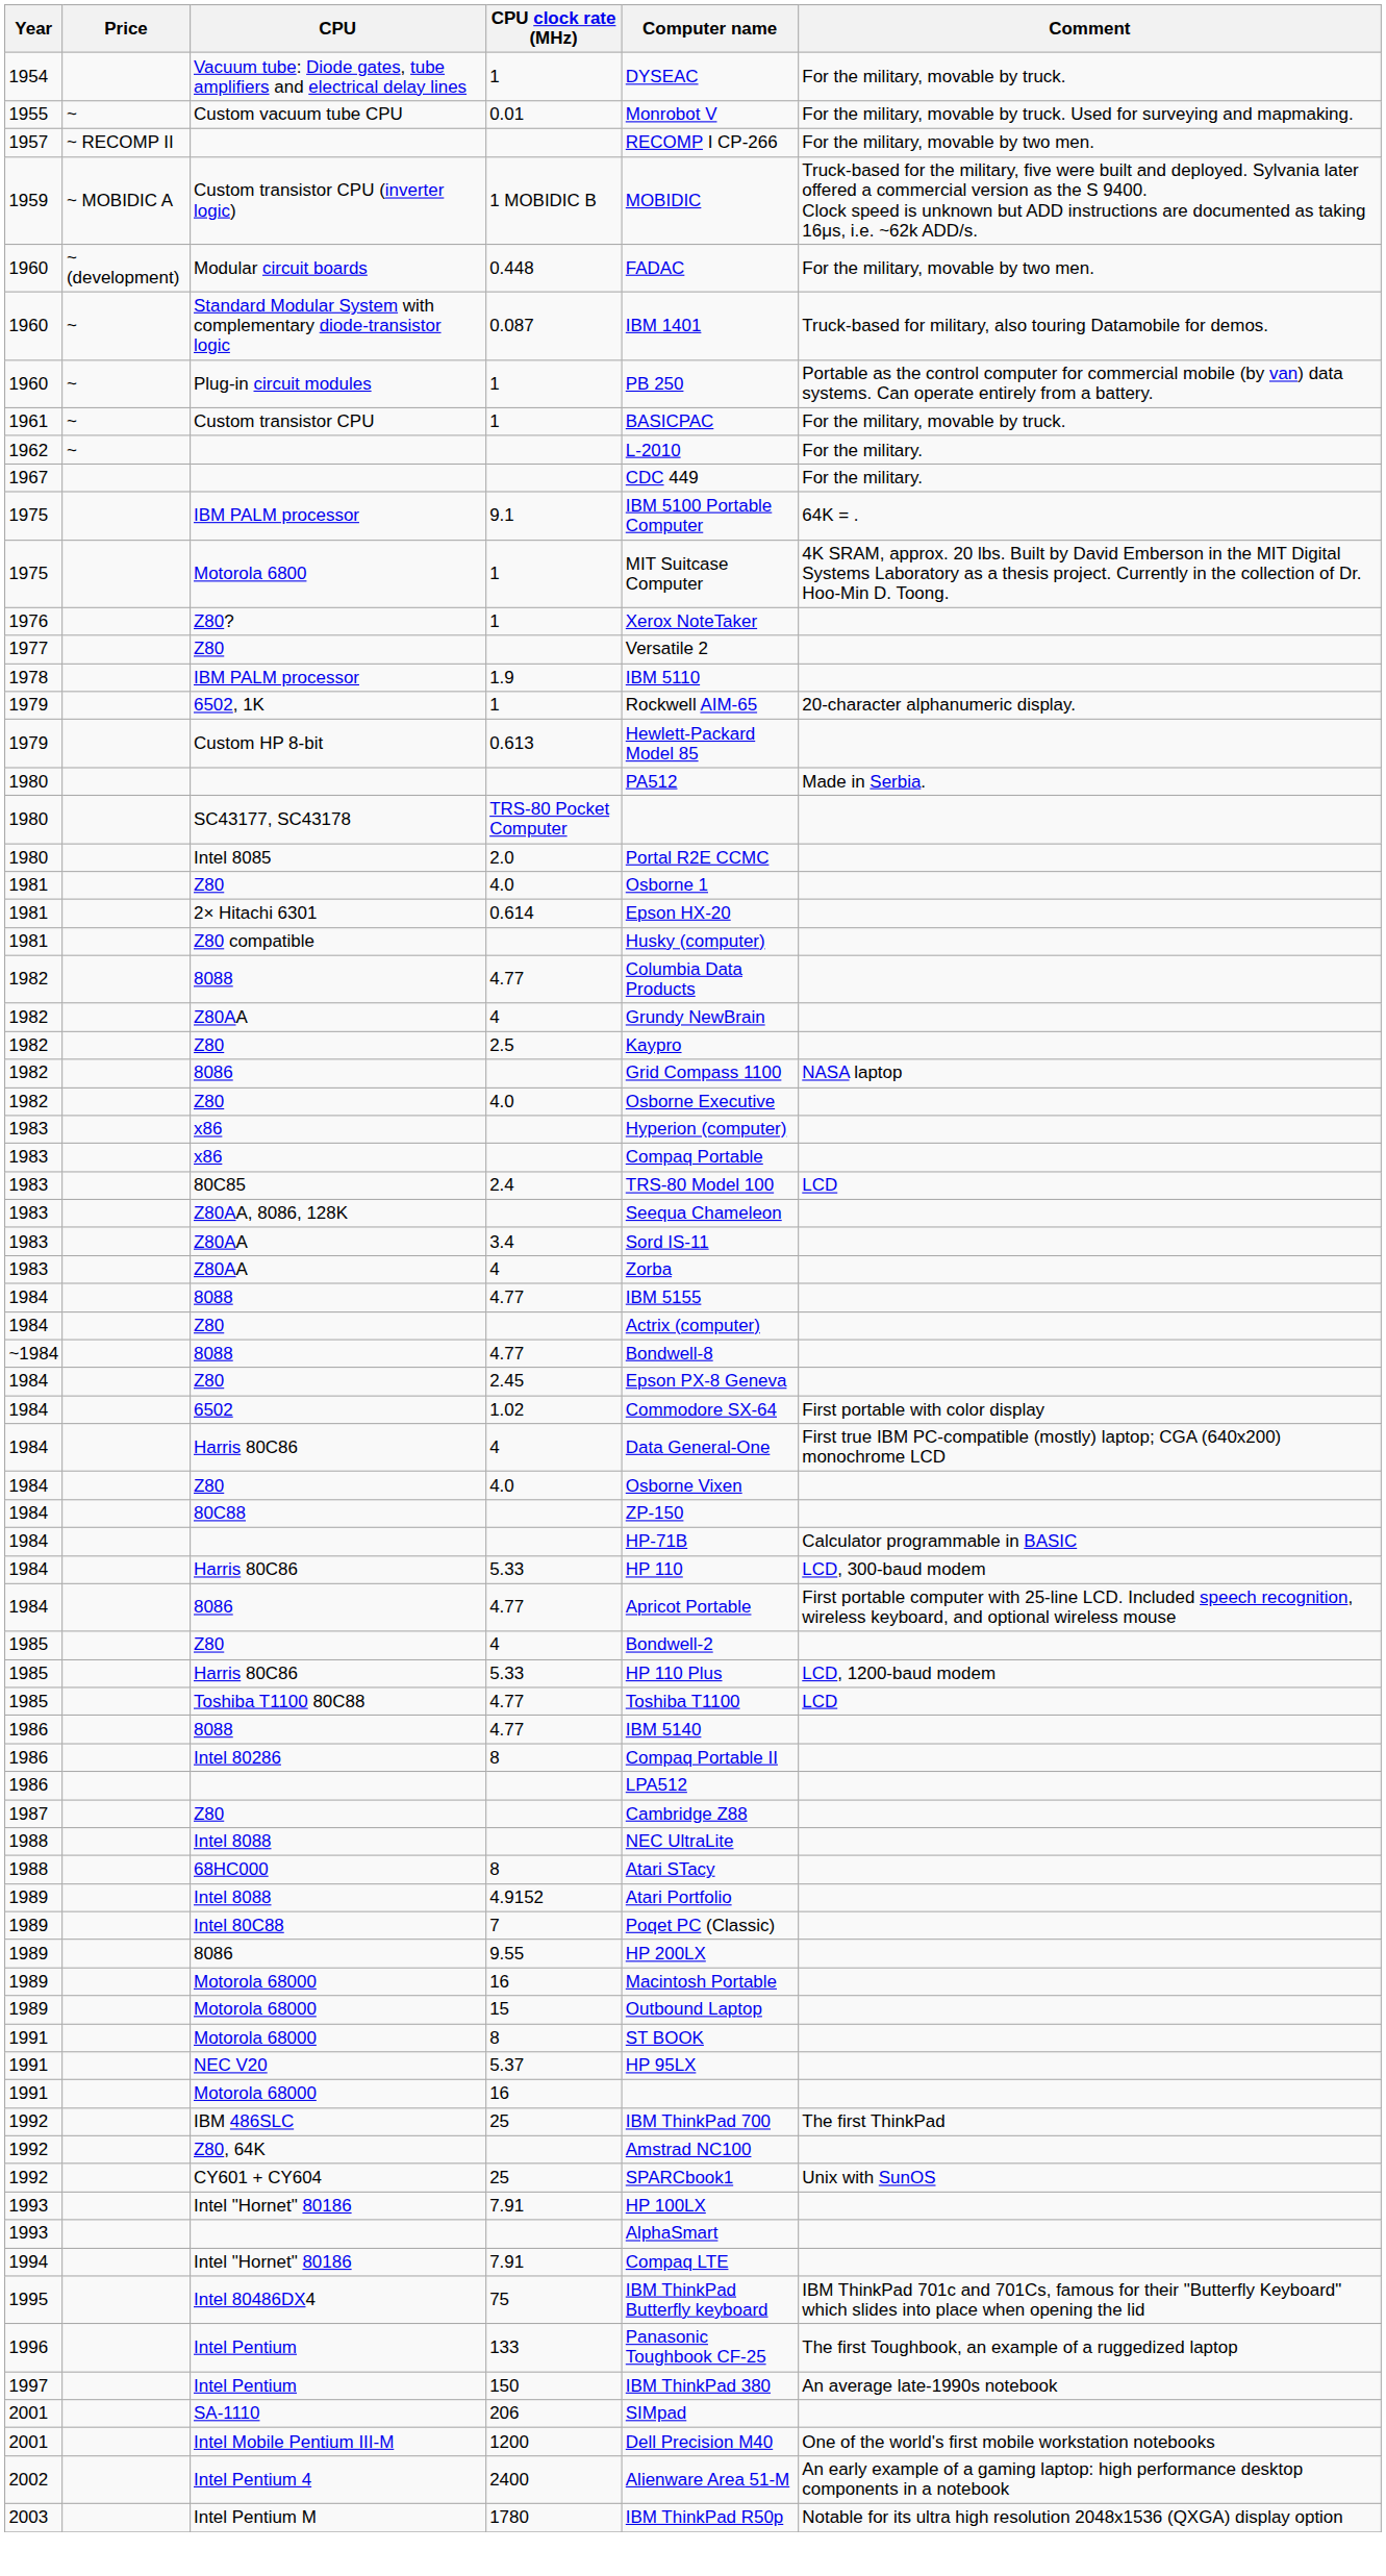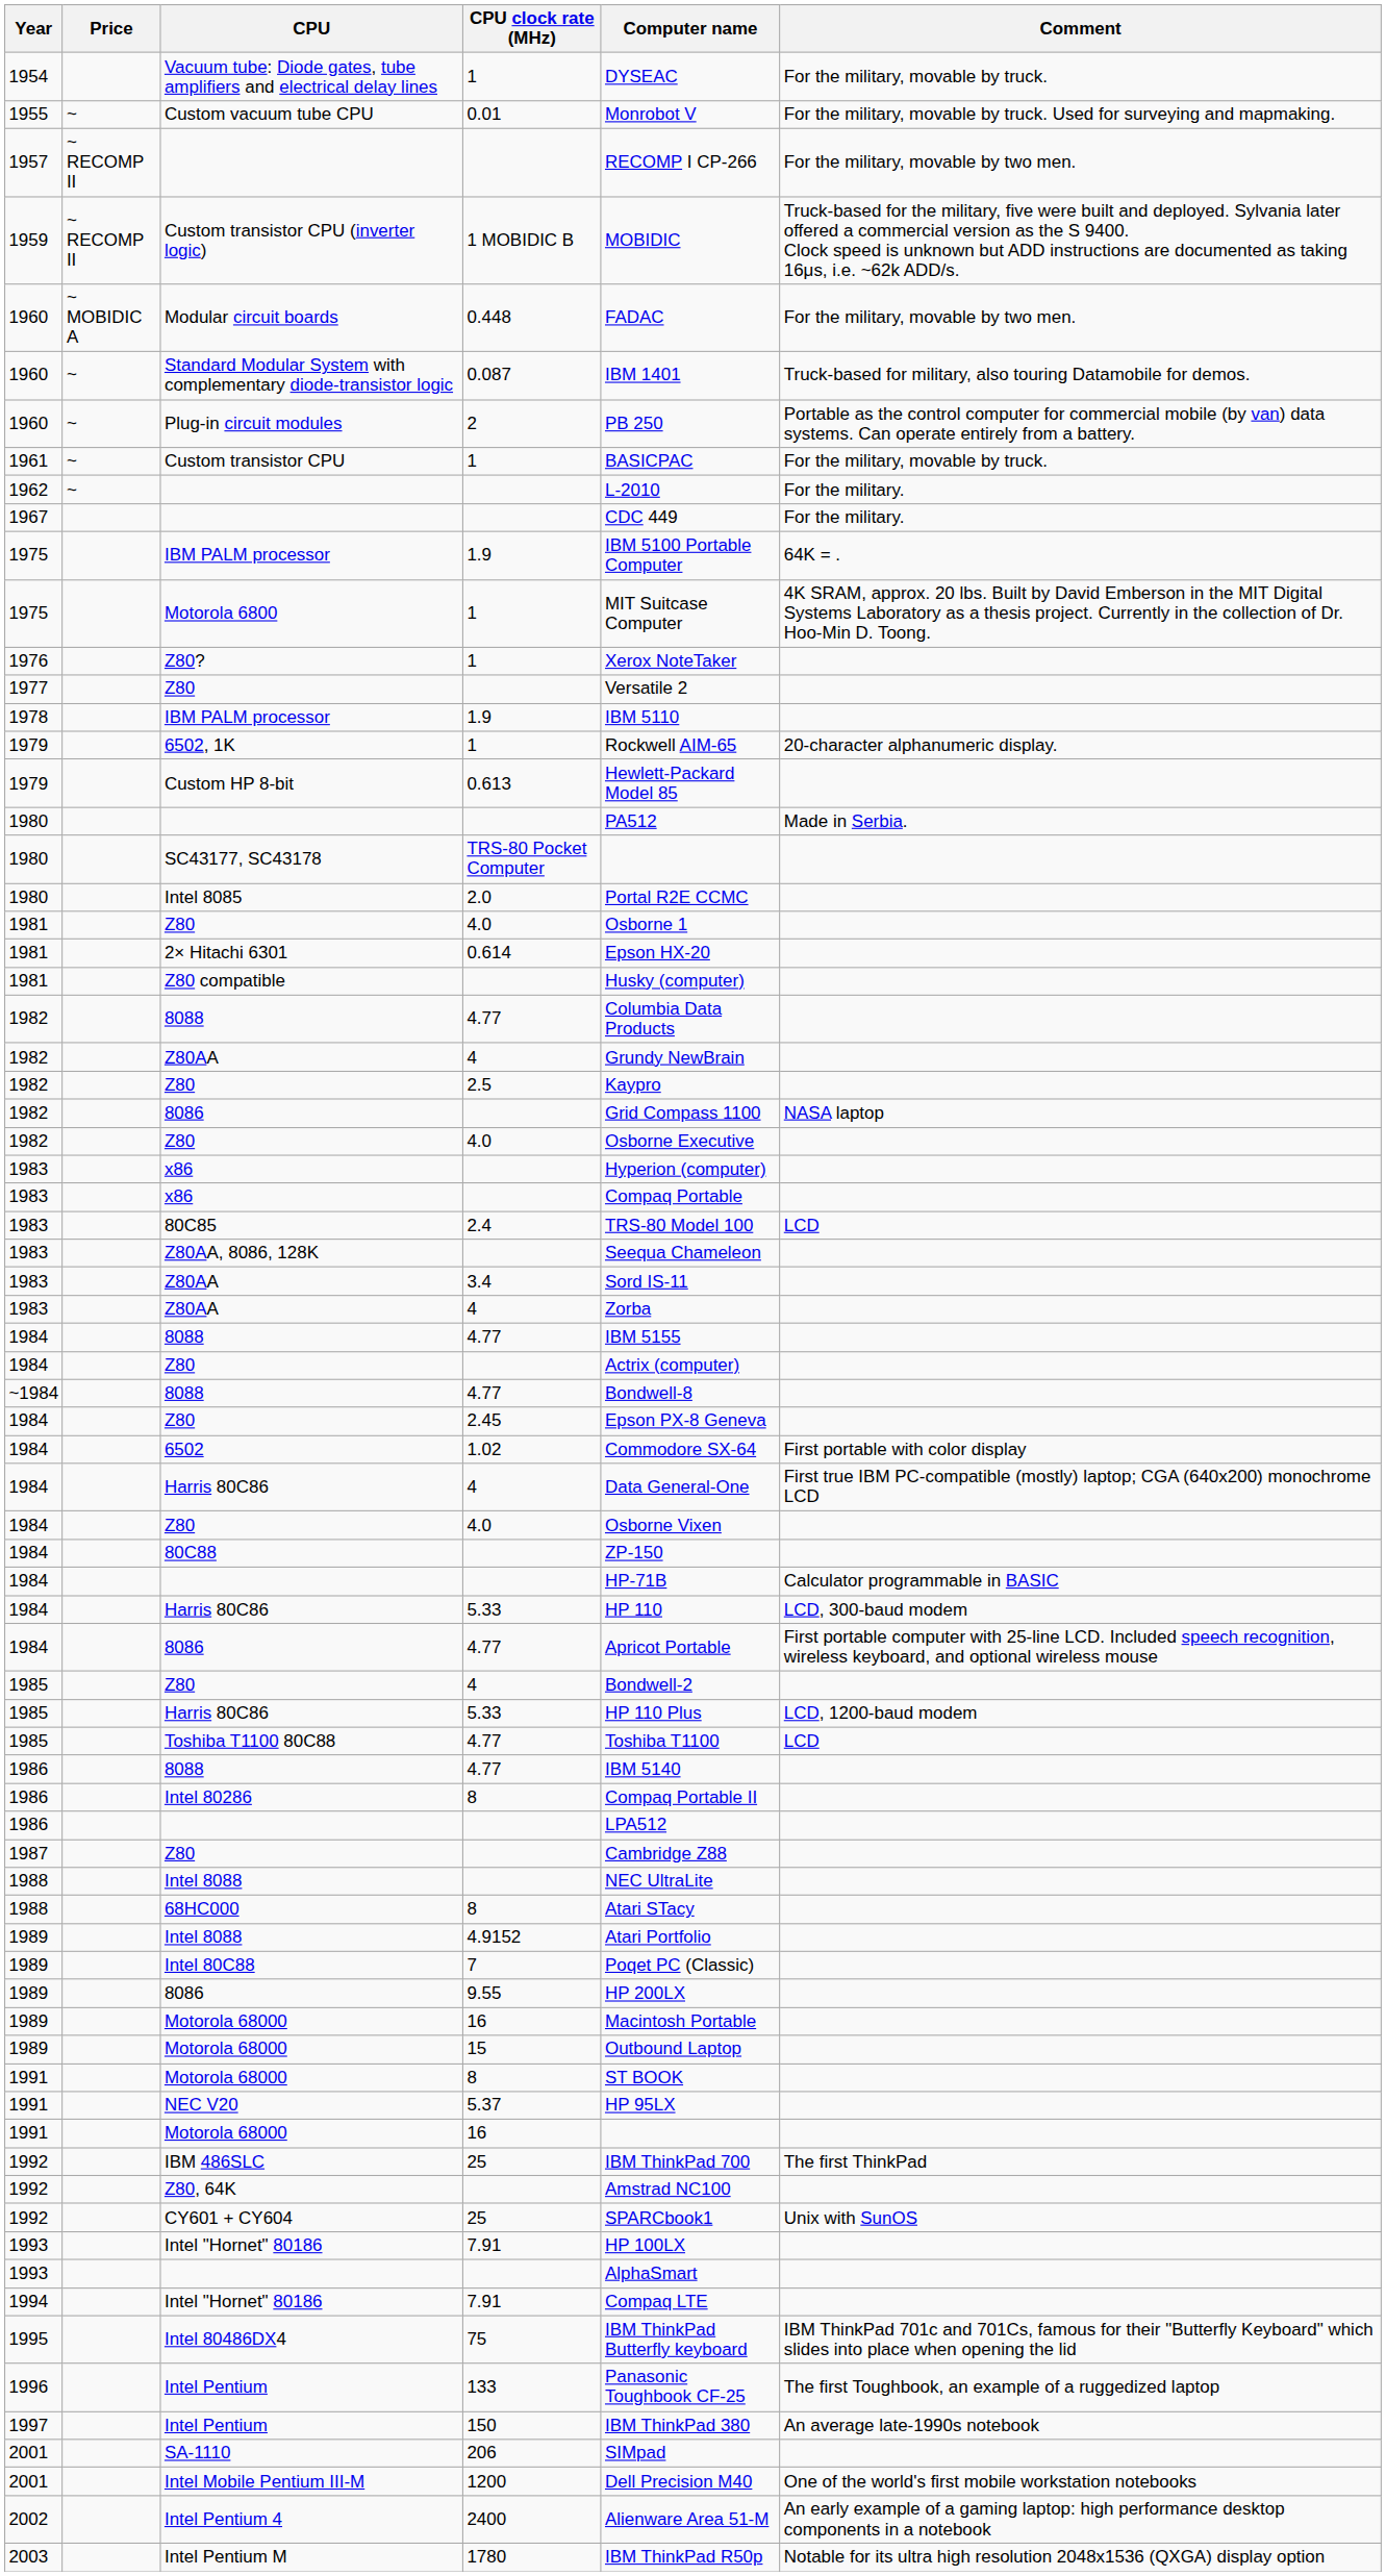Custom transistor CPU (inverter logic) | Price: ~ MOBIDIC A -> ~ RECOMP II
Modular circuit boards | Price: ~ (development) -> ~ MOBIDIC A
Plug-in circuit modules | CPU clock rate (MHz): 1 -> 2
1975 / IBM PALM processor | CPU clock rate (MHz): 9.1 -> 1.9
